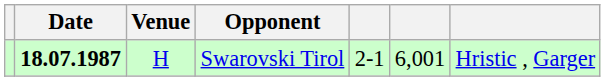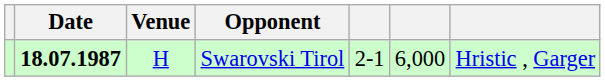Swarovski Tirol | column 6: 6,001 -> 6,000
